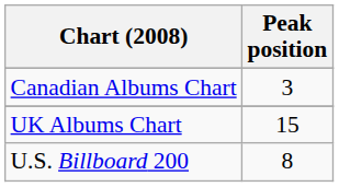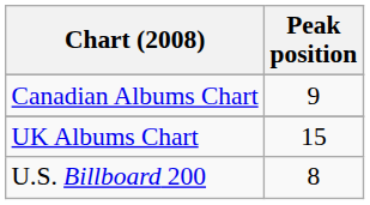Canadian Albums Chart | Peak position: 3 -> 9
